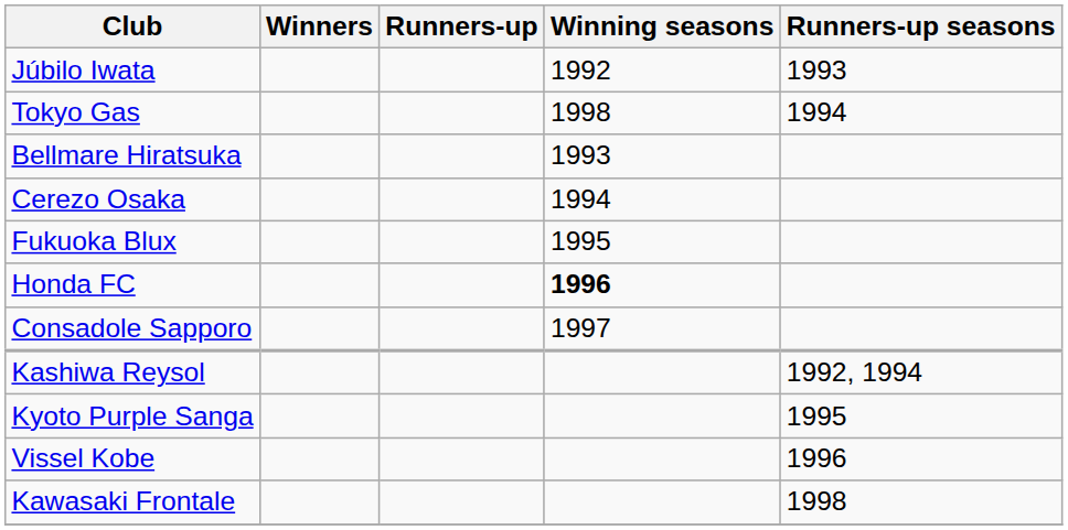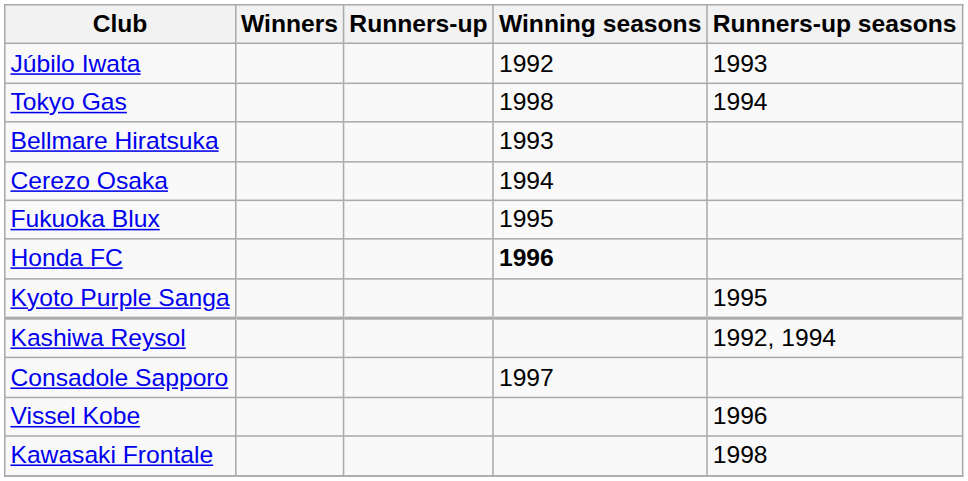rows swapped: Consadole Sapporo <-> Kyoto Purple Sanga
